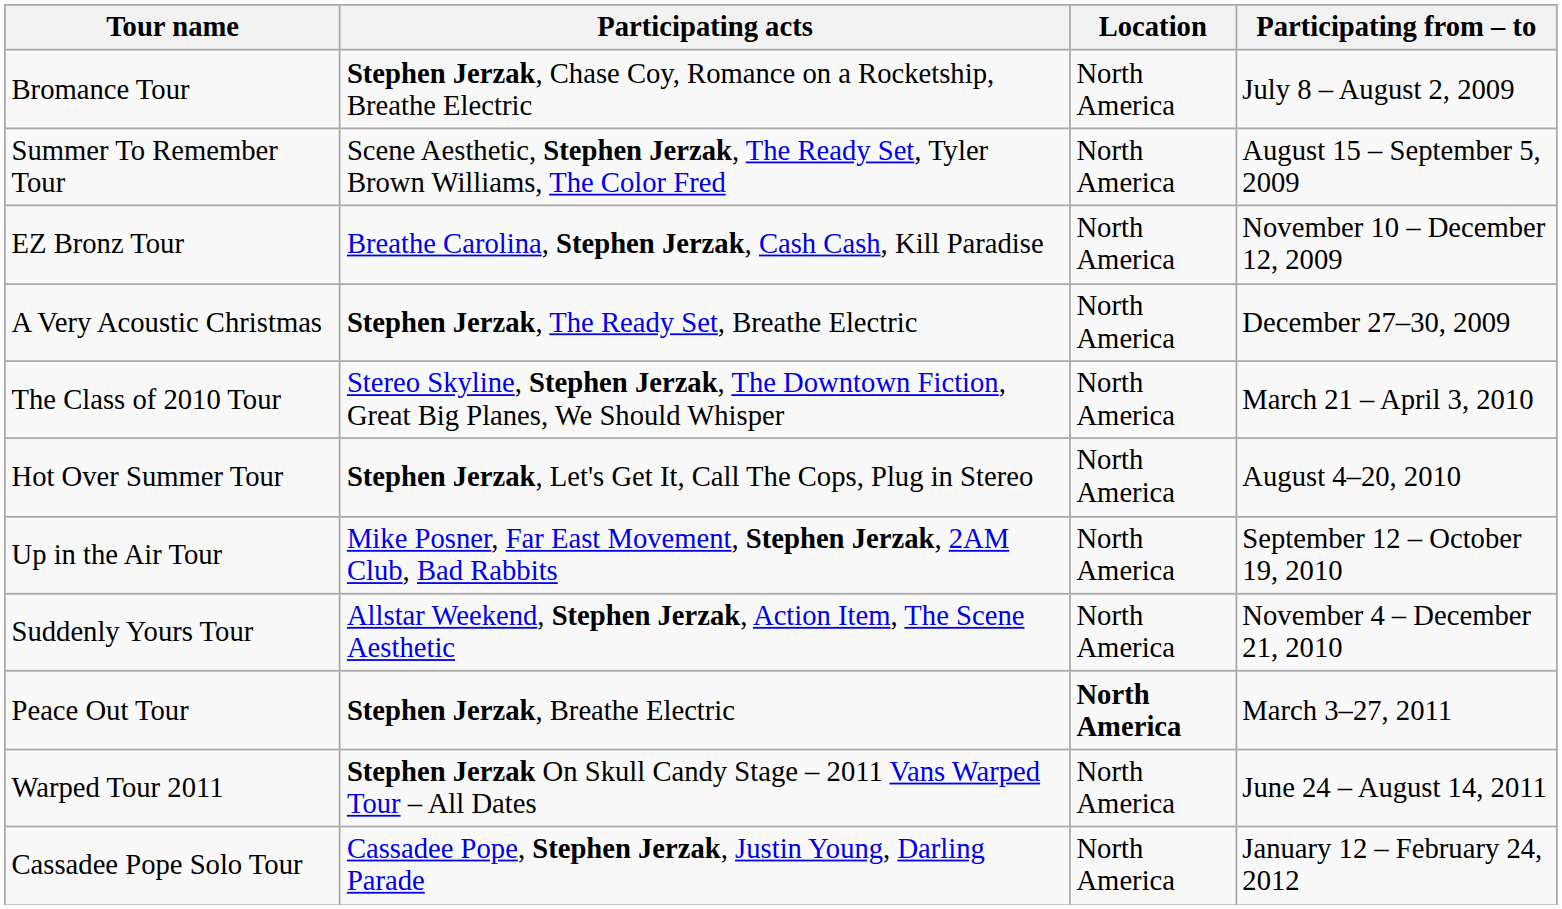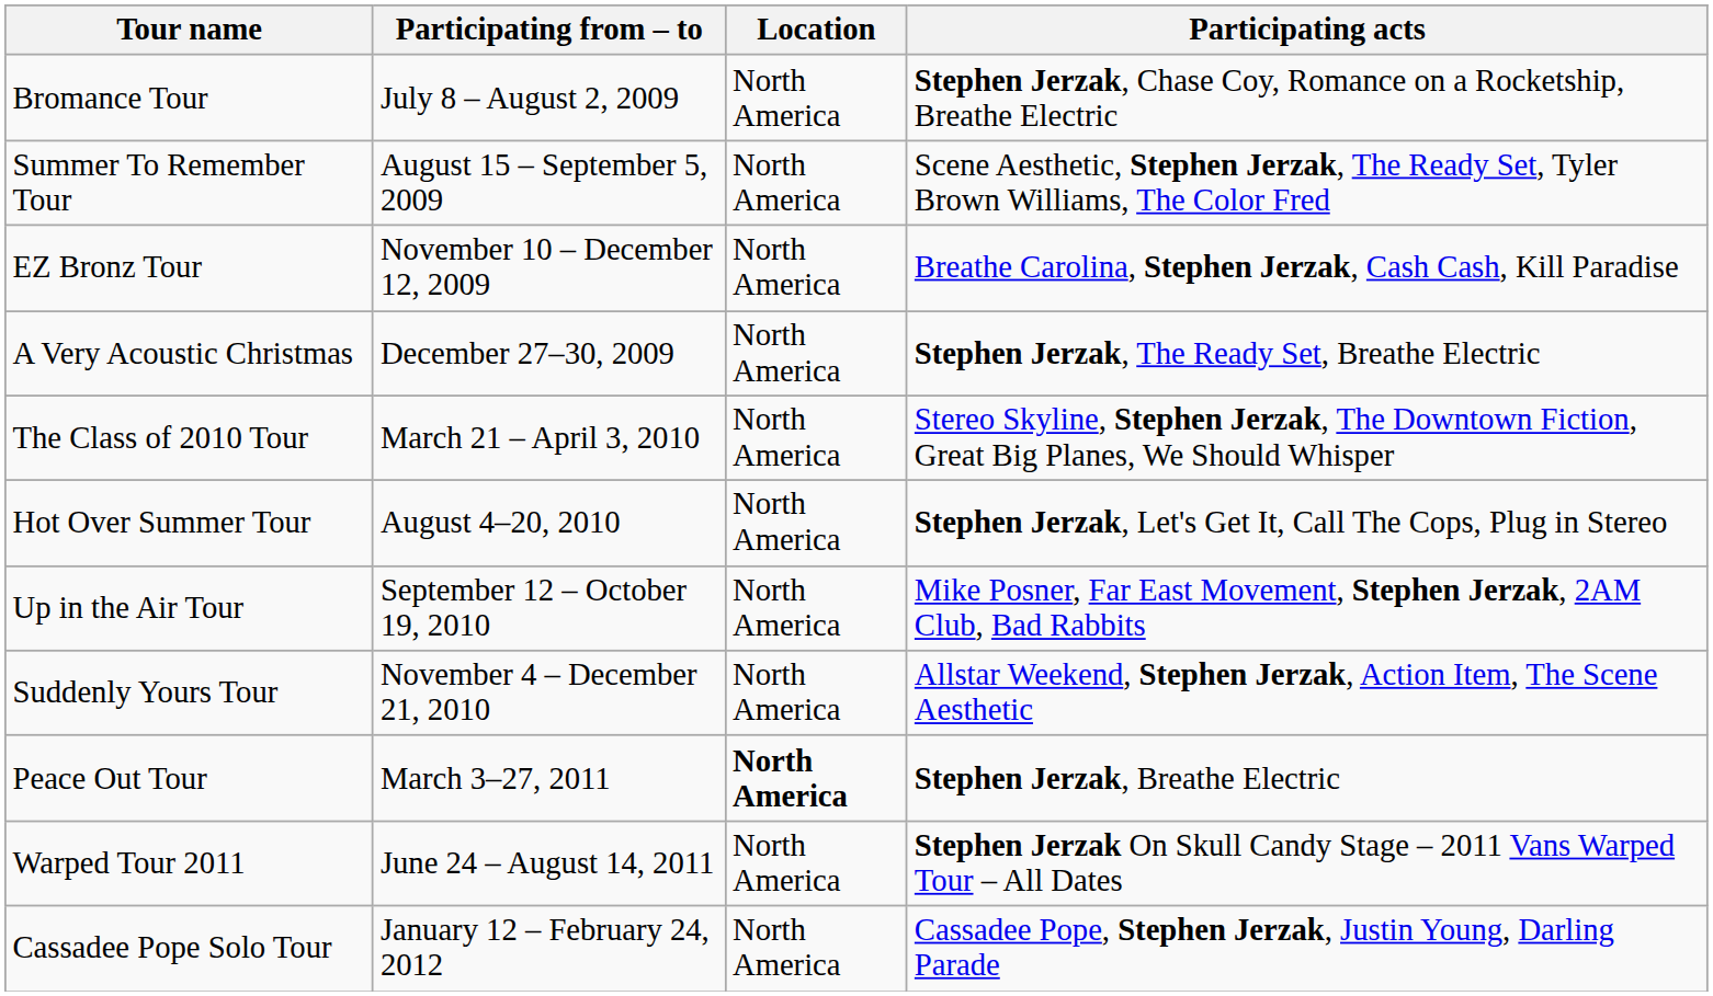columns swapped: Participating acts <-> Participating from – to
